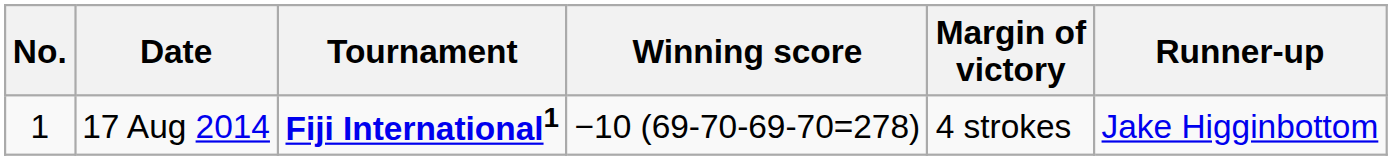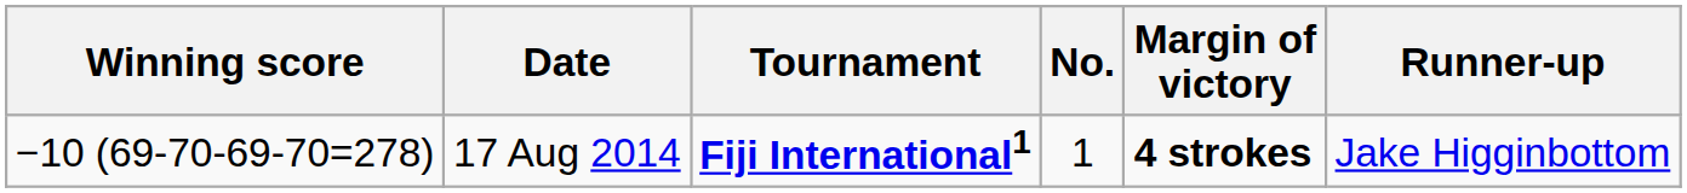columns swapped: No. <-> Winning score
17 Aug 2014 | Margin of victory: normal -> bold
